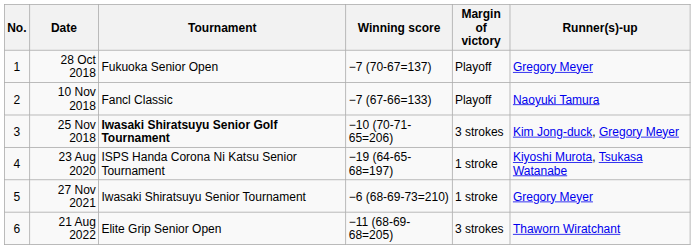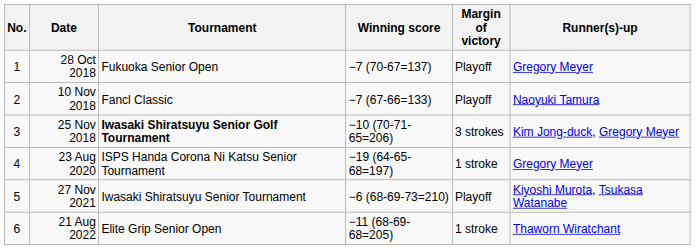23 Aug 2020 | Runner(s)-up: Kiyoshi Murota, Tsukasa Watanabe -> Gregory Meyer
27 Nov 2021 | Margin of victory: 1 stroke -> Playoff
27 Nov 2021 | Runner(s)-up: Gregory Meyer -> Kiyoshi Murota, Tsukasa Watanabe
21 Aug 2022 | Margin of victory: 3 strokes -> 1 stroke
